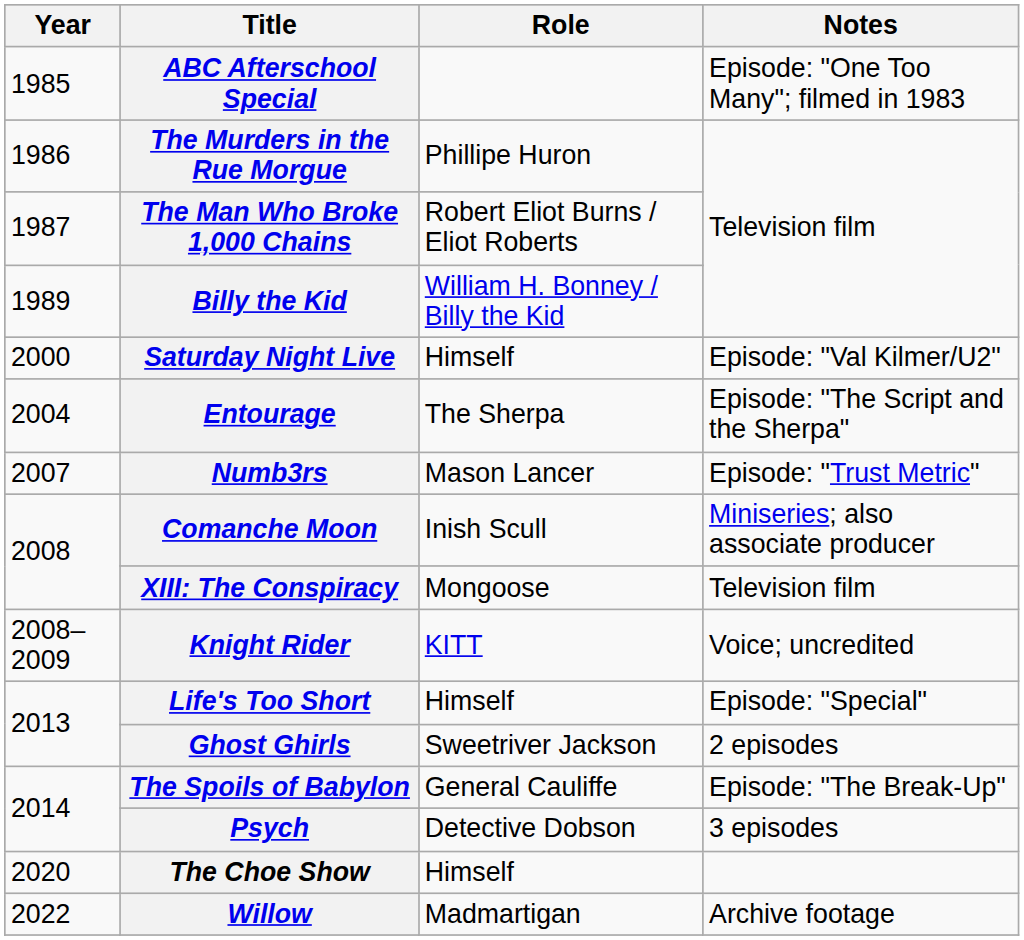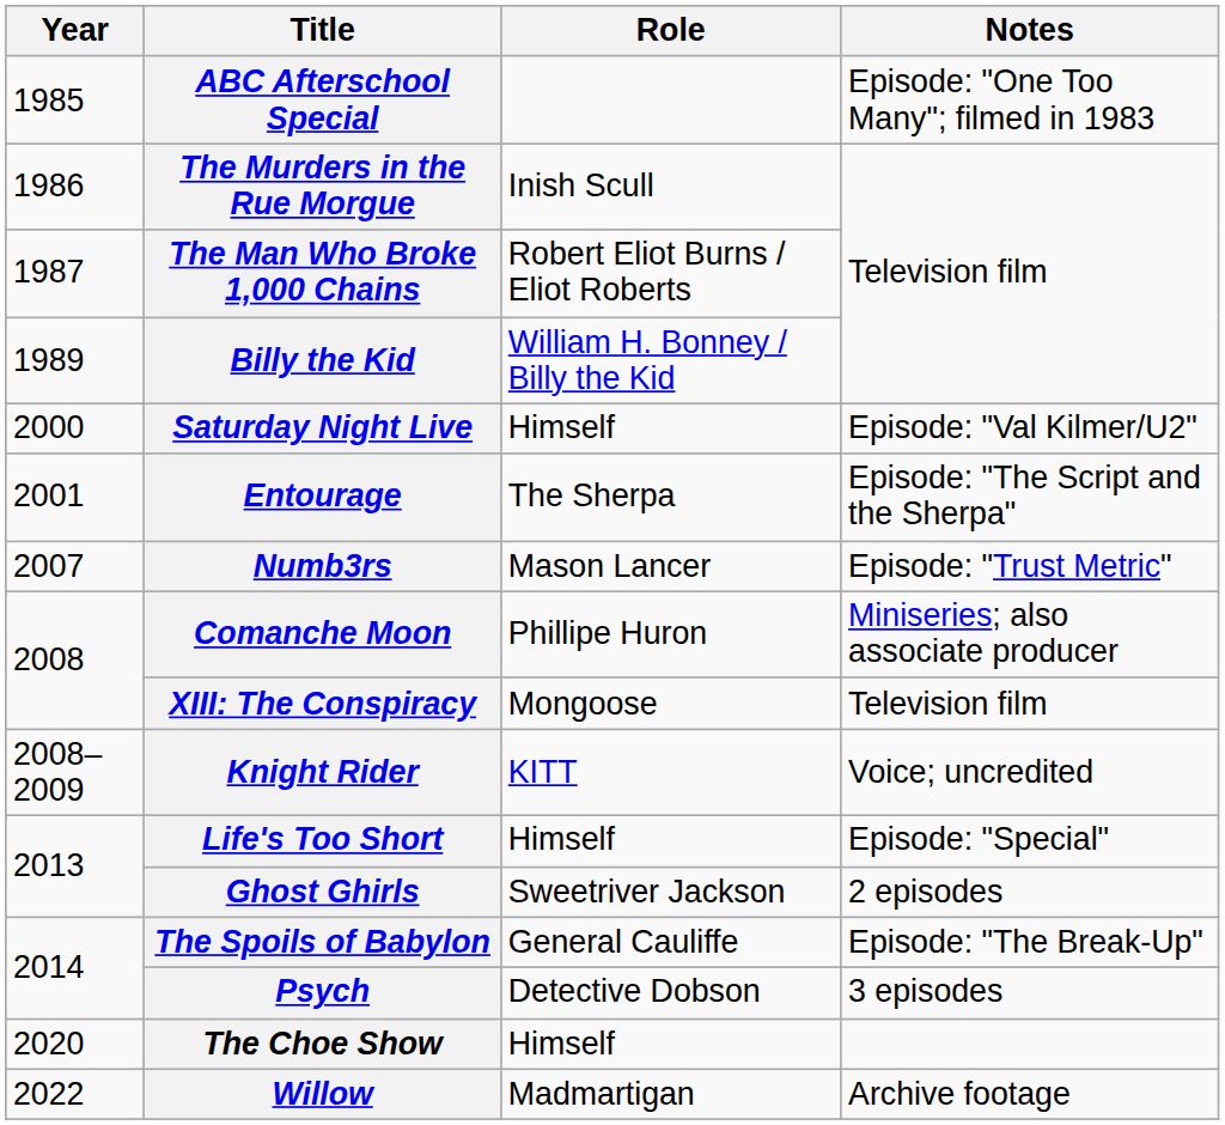The Murders in the Rue Morgue | Role: Phillipe Huron -> Inish Scull
Entourage | Year: 2004 -> 2001
Comanche Moon | Role: Inish Scull -> Phillipe Huron
